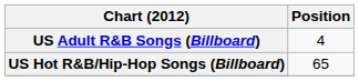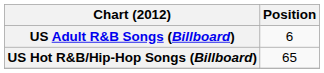US Adult R&B Songs (Billboard) | Position: 4 -> 6
